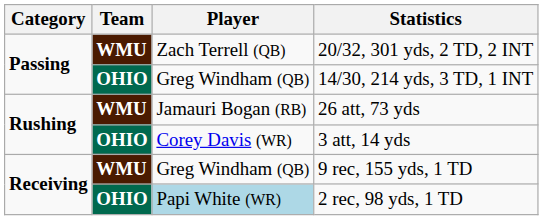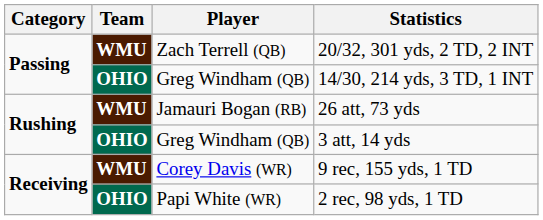3 att, 14 yds | Player: Corey Davis (WR) -> Greg Windham (QB)
9 rec, 155 yds, 1 TD | Player: Greg Windham (QB) -> Corey Davis (WR)
2 rec, 98 yds, 1 TD | Player: lightblue background -> no background
